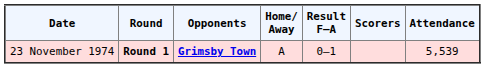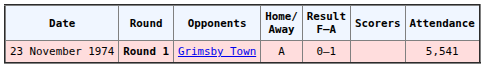23 November 1974 | Opponents: bold -> normal
23 November 1974 | Attendance: 5,539 -> 5,541
